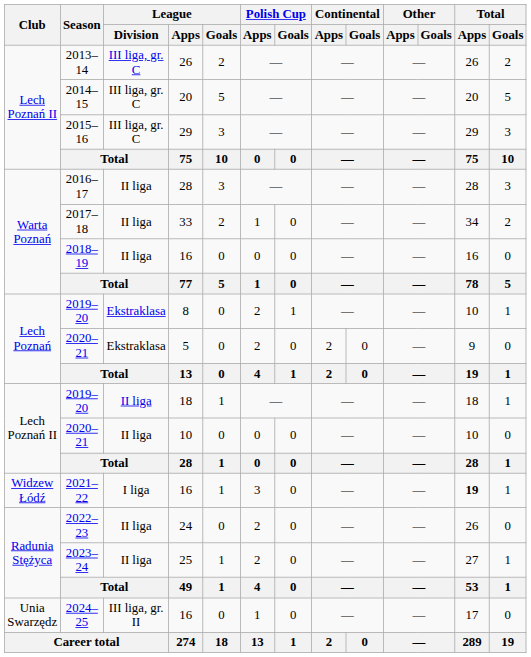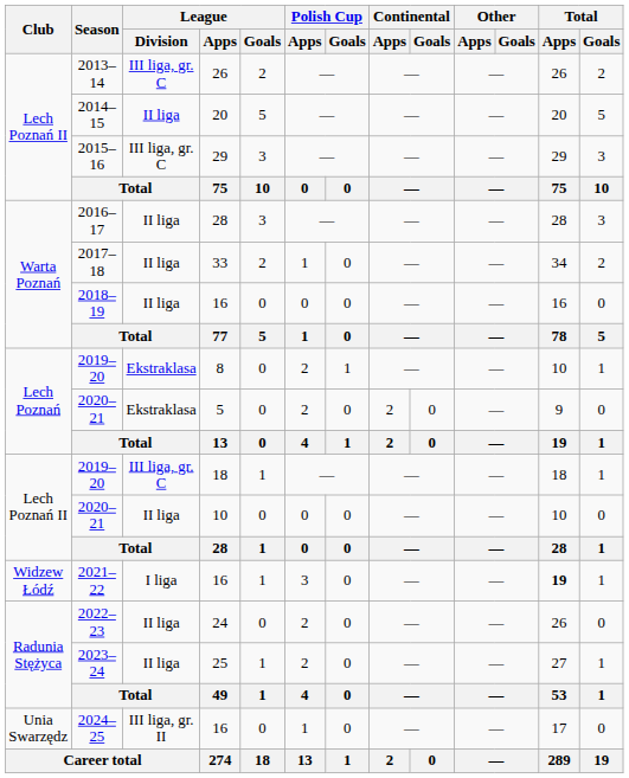2014–15 | League / Division: III liga, gr. C -> II liga
2019–20 / 18 | League / Division: II liga -> III liga, gr. C
